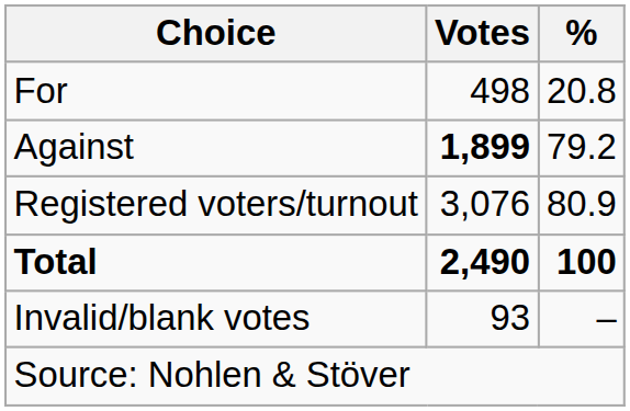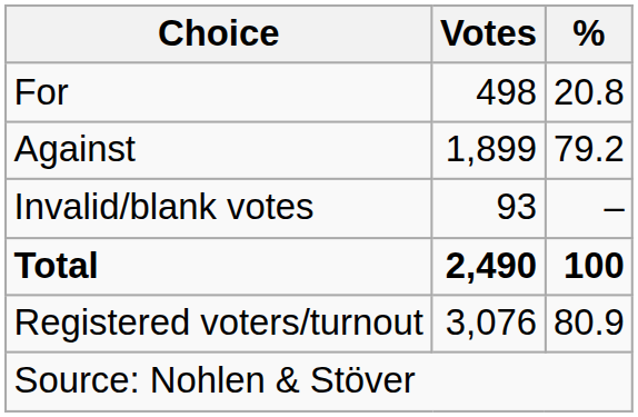Against | Votes: bold -> normal
rows swapped: Invalid/blank votes <-> Registered voters/turnout
